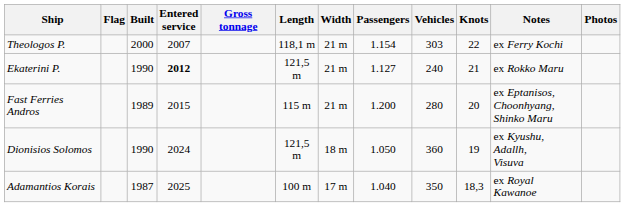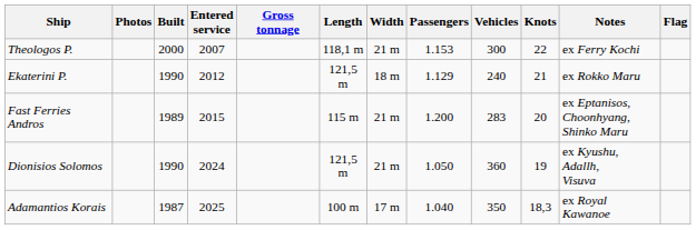columns swapped: Flag <-> Photos
Theologos P. | Passengers: 1.154 -> 1.153
Theologos P. | Vehicles: 303 -> 300
Ekaterini P. | Entered service: bold -> normal
Ekaterini P. | Width: 21 m -> 18 m
Ekaterini P. | Passengers: 1.127 -> 1.129
Fast Ferries Andros | Vehicles: 280 -> 283
Dionisios Solomos | Width: 18 m -> 21 m
